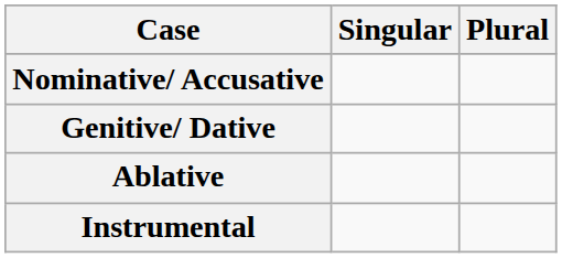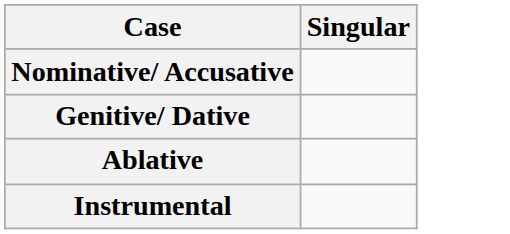- column: Plural
